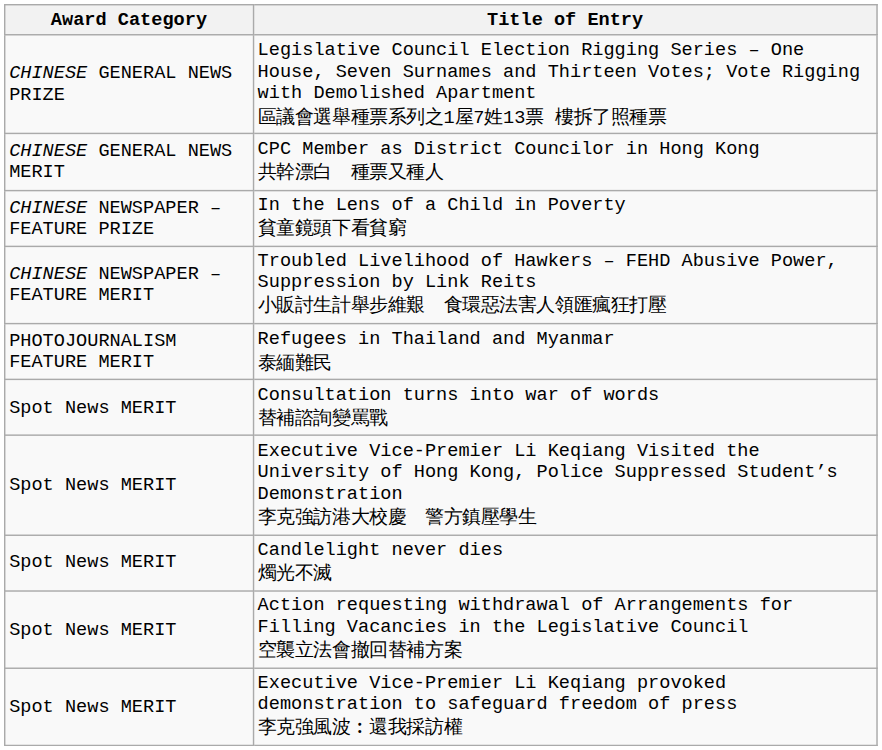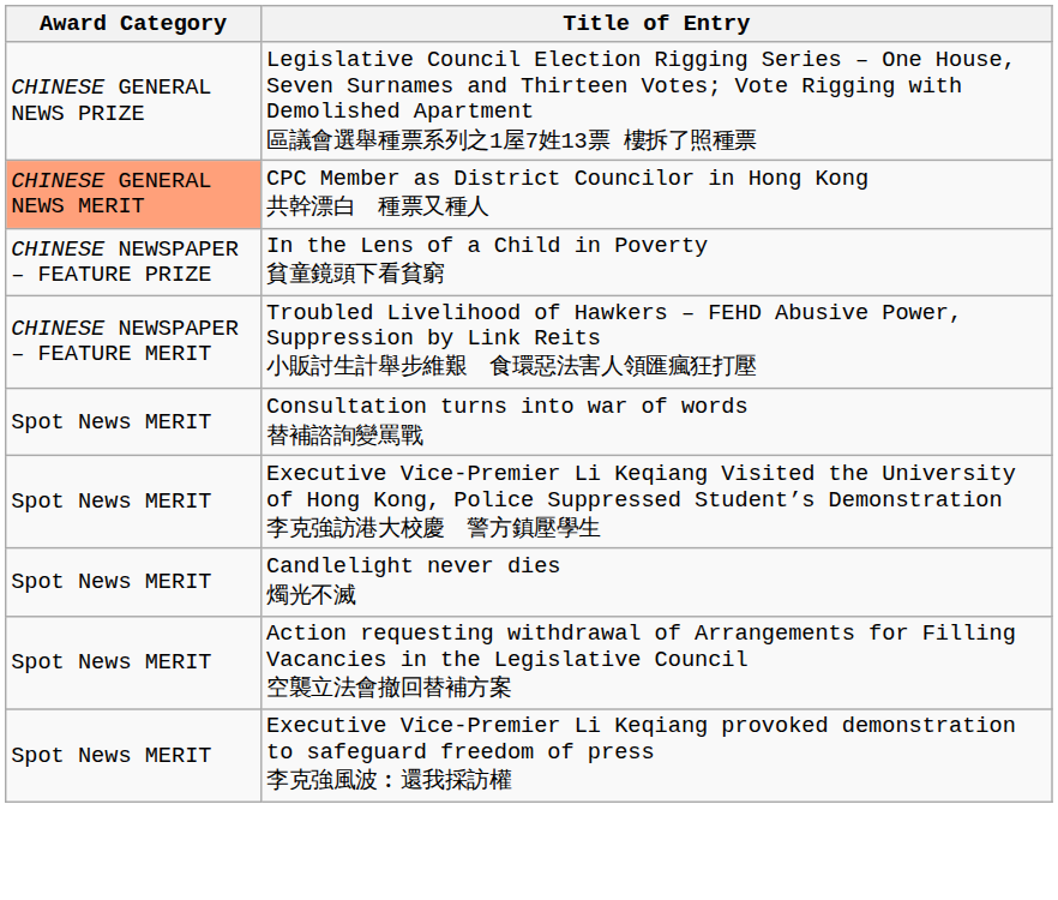CPC Member as District Councilor in Hong Kong 共幹漂白 種票又種人 | Award Category: no background -> lightsalmon background
- row: PHOTOJOURNALISM FEATURE MERIT | Refugees in Thailand and Myanmar 泰緬難民
